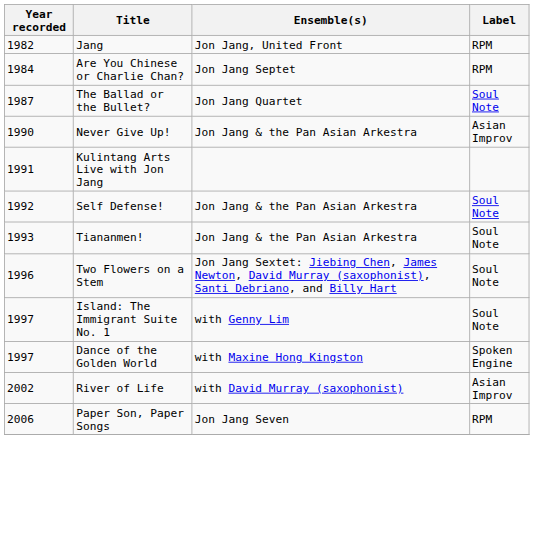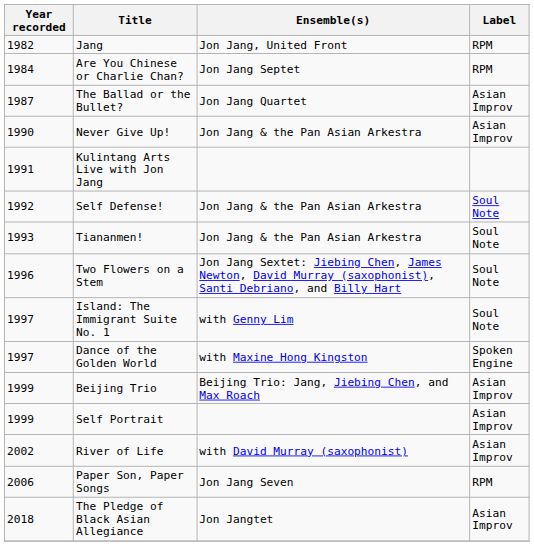The Ballad or the Bullet? | Label: Soul Note -> Asian Improv
+ row: 1999 | Beijing Trio | Beijing Trio: Jang, Jiebing Chen, and Max Roach | Asian Improv
+ row: 1999 | Self Portrait | Asian Improv
+ row: 2018 | The Pledge of Black Asian Allegiance | Jon Jangtet | Asian Improv
